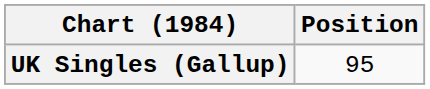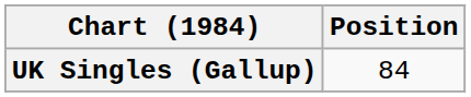UK Singles (Gallup) | Position: 95 -> 84
